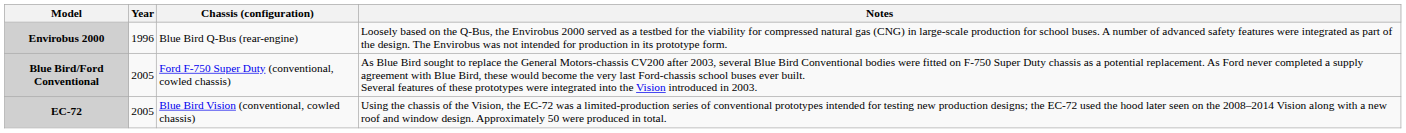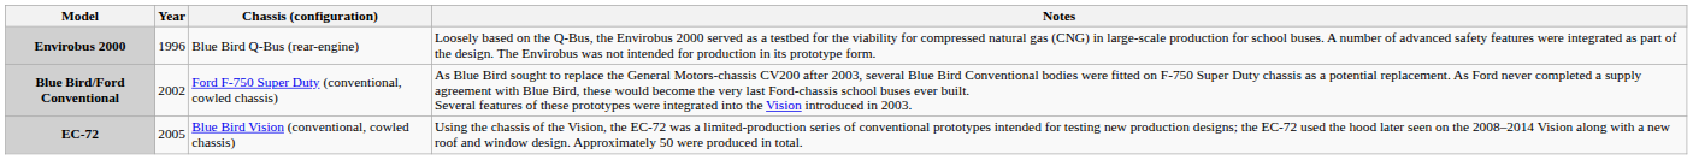Blue Bird/Ford Conventional | Year: 2005 -> 2002
